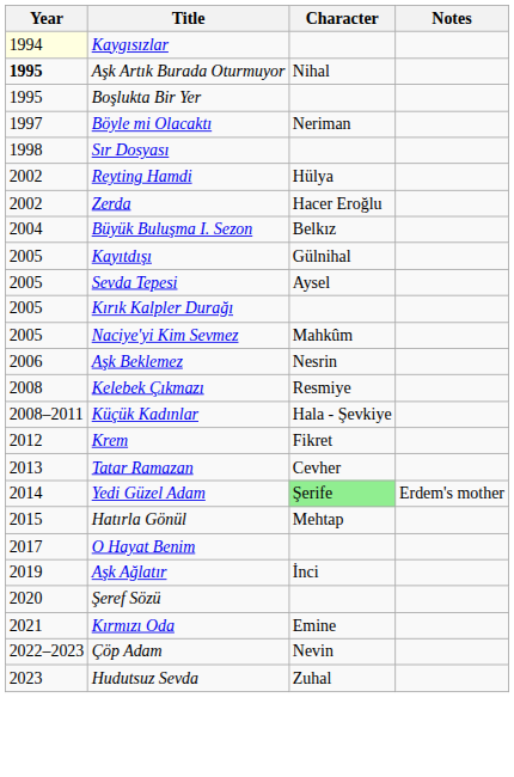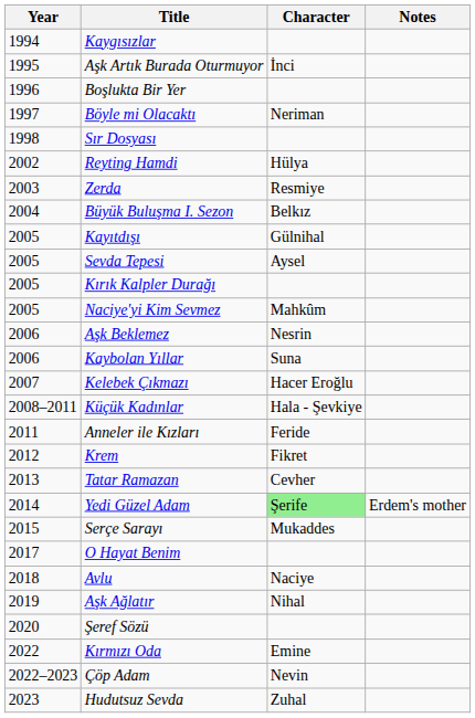Kaygısızlar | Year: lightyellow background -> no background
Aşk Artık Burada Oturmuyor | Year: bold -> normal
Aşk Artık Burada Oturmuyor | Character: Nihal -> İnci
Boşlukta Bir Yer | Year: 1995 -> 1996
Zerda | Year: 2002 -> 2003
Zerda | Character: Hacer Eroğlu -> Resmiye
+ row: 2006 | Kaybolan Yıllar | Suna
Kelebek Çıkmazı | Year: 2008 -> 2007
Kelebek Çıkmazı | Character: Resmiye -> Hacer Eroğlu
+ row: 2011 | Anneler ile Kızları | Feride
+ row: 2015 | Serçe Sarayı | Mukaddes
- row: 2015 | Hatırla Gönül | Mehtap
+ row: 2018 | Avlu | Naciye
Aşk Ağlatır | Character: İnci -> Nihal
Kırmızı Oda | Year: 2021 -> 2022
